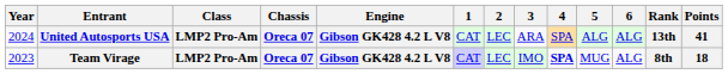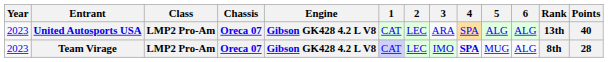United Autosports USA | Year: 2024 -> 2023
United Autosports USA | Points: 41 -> 40
Team Virage | Points: 18 -> 28
